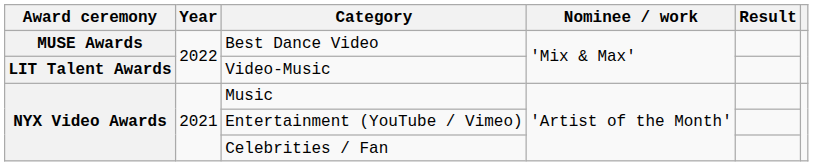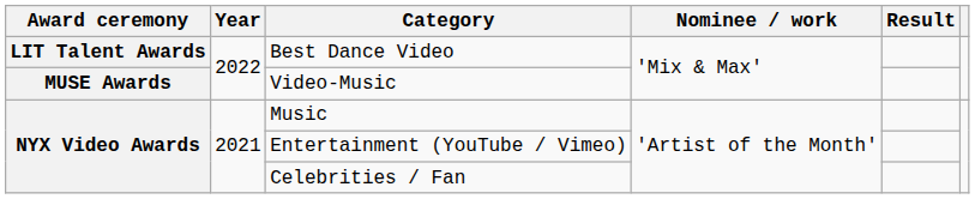Best Dance Video | Award ceremony: MUSE Awards -> LIT Talent Awards
Video-Music | Award ceremony: LIT Talent Awards -> MUSE Awards
